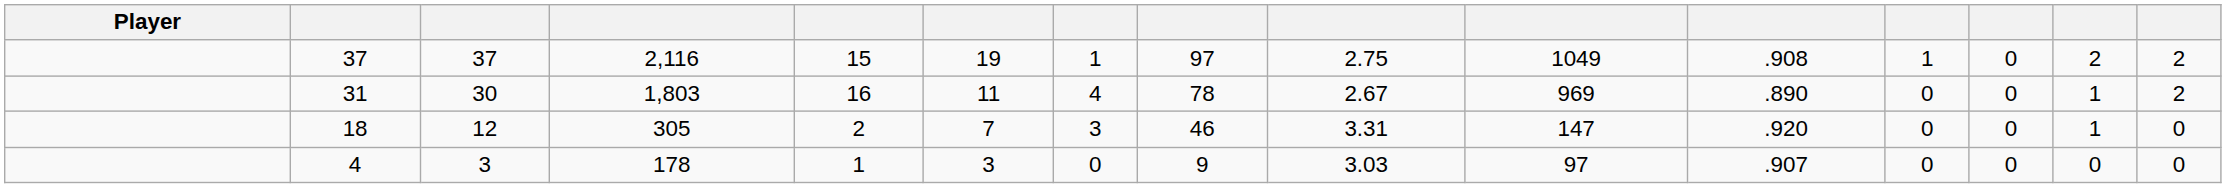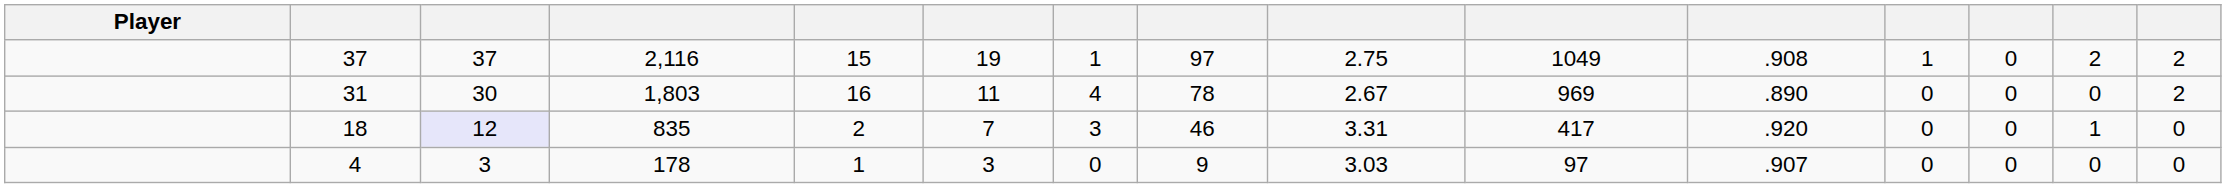31 | column 14: 1 -> 0
18 | column 3: no background -> lavender background
18 | column 4: 305 -> 835
18 | column 10: 147 -> 417
